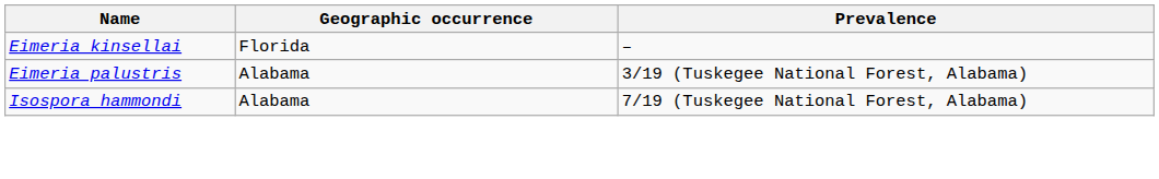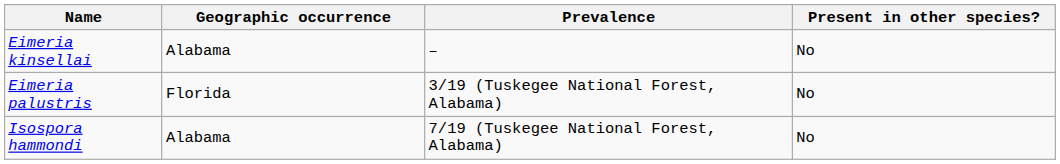+ column: Present in other species? | No | No | No
Eimeria kinsellai | Geographic occurrence: Florida -> Alabama
Eimeria palustris | Geographic occurrence: Alabama -> Florida
